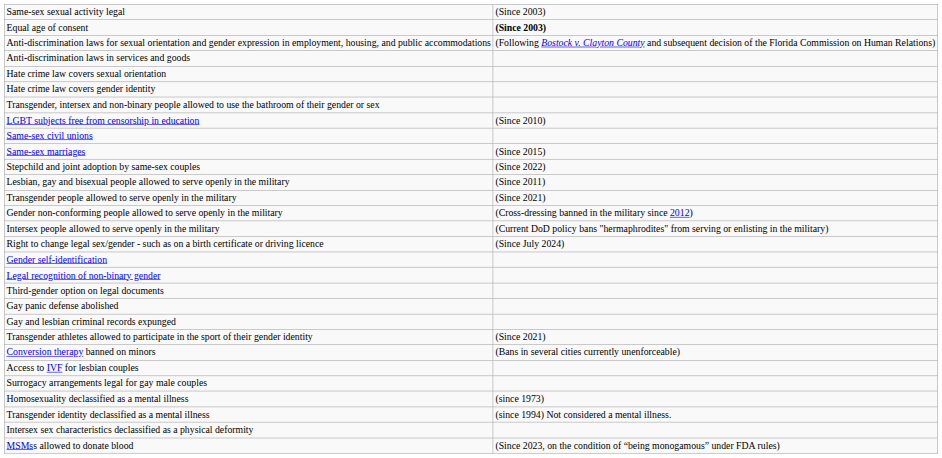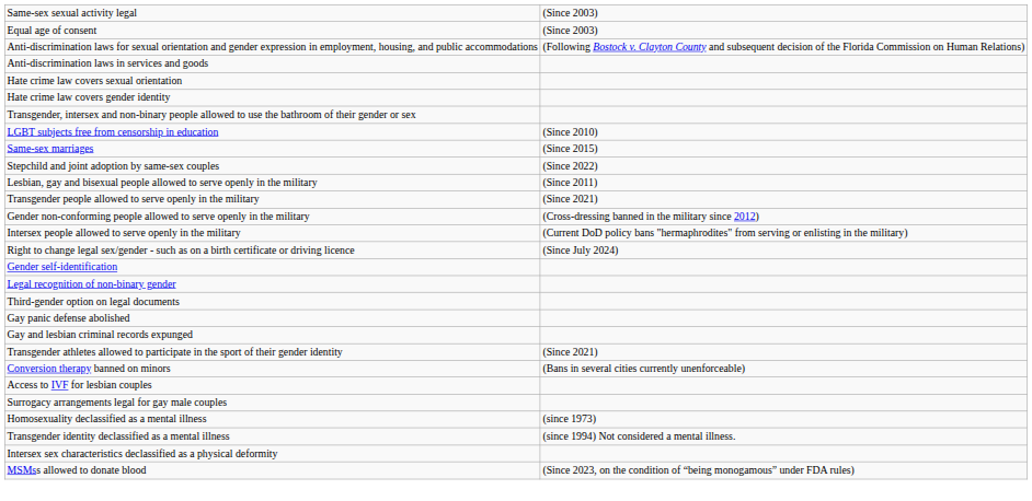Equal age of consent | column 2: bold -> normal
- row: Same-sex civil unions
